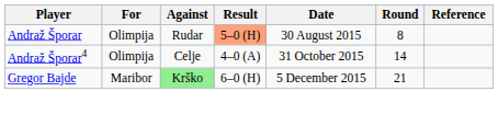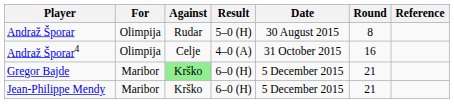Andraž Šporar | Result: lightsalmon background -> no background
Andraž Šporar4 | Round: 14 -> 16
+ row: Jean-Philippe Mendy | Maribor | Krško | 6–0 (H) | 5 December 2015 | 21
